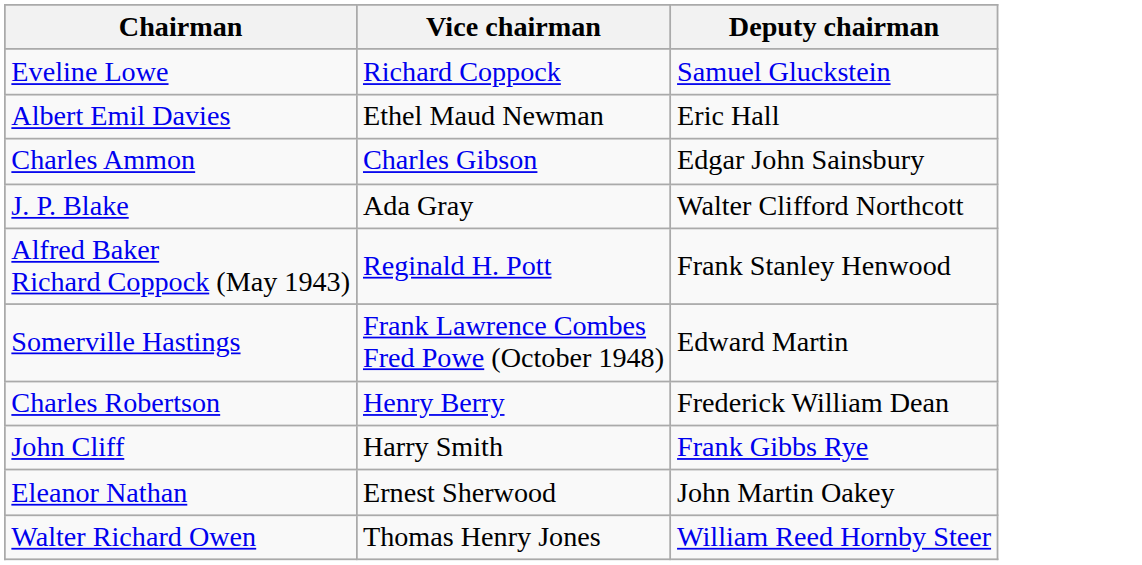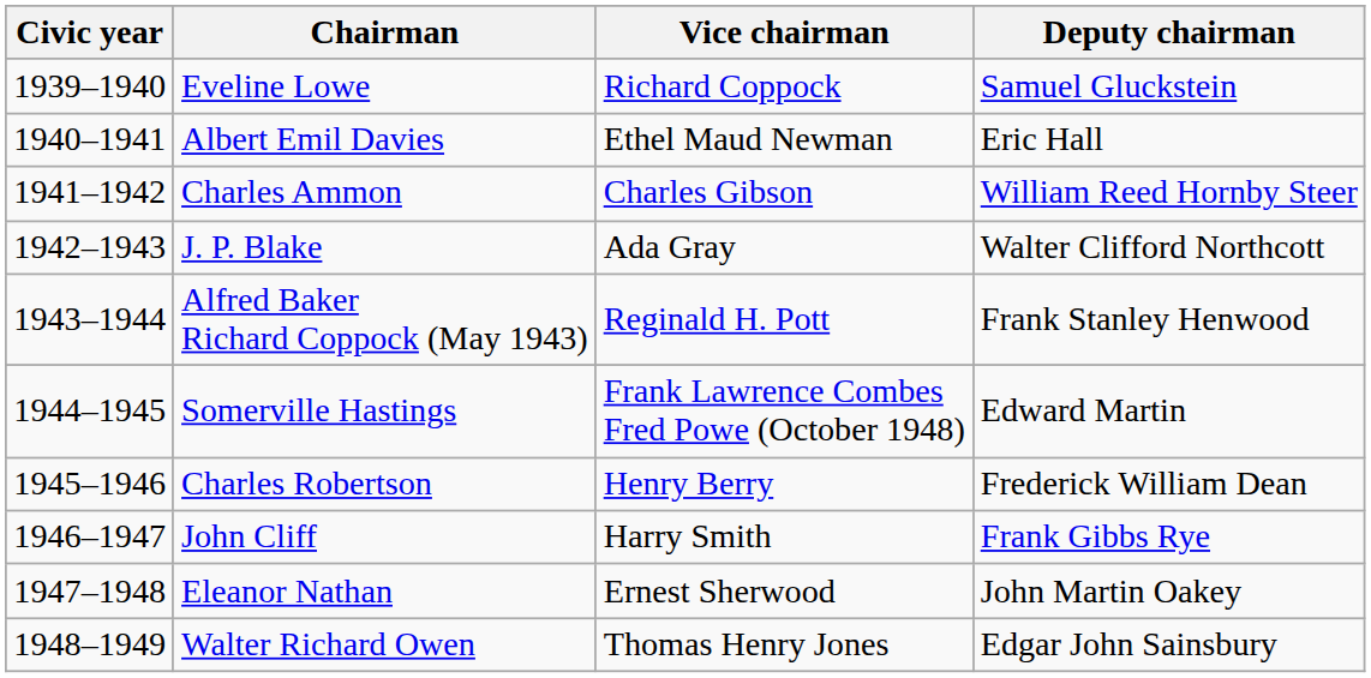+ column: Civic year | 1939–1940 | 1940–1941 | 1941–1942 | 1942–1943 | 1943–1944 | 1944–1945 | 1945–1946 | 1946–1947 | 1947–1948 | 1948–1949
Charles Ammon | Deputy chairman: Edgar John Sainsbury -> William Reed Hornby Steer
Walter Richard Owen | Deputy chairman: William Reed Hornby Steer -> Edgar John Sainsbury
